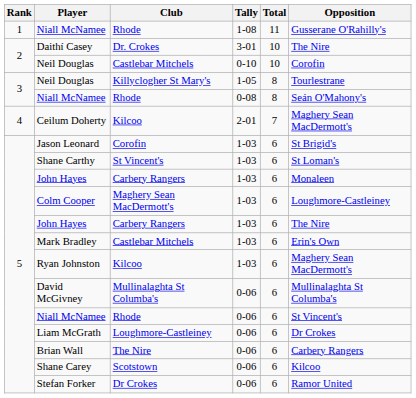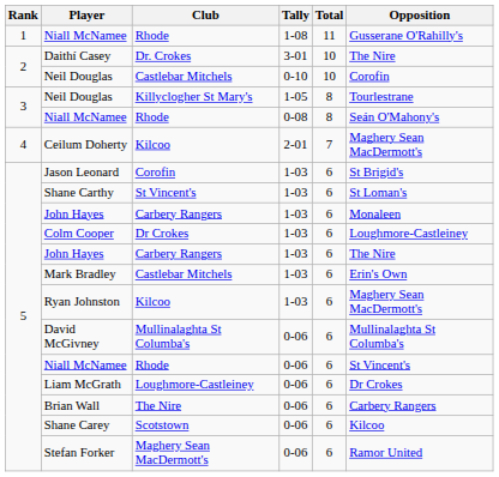Colm Cooper | Club: Maghery Sean MacDermott's -> Dr Crokes
Stefan Forker | Club: Dr Crokes -> Maghery Sean MacDermott's
